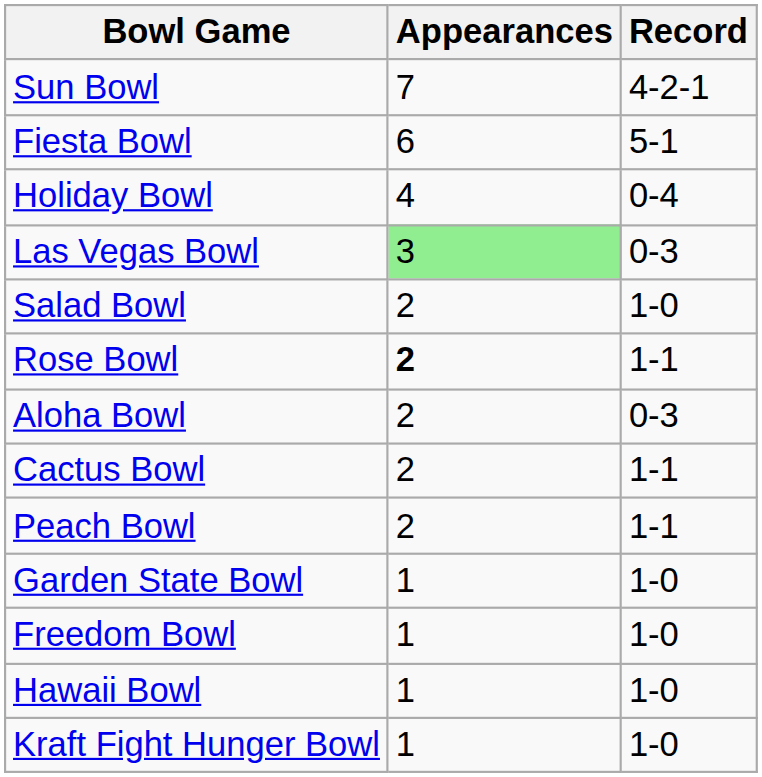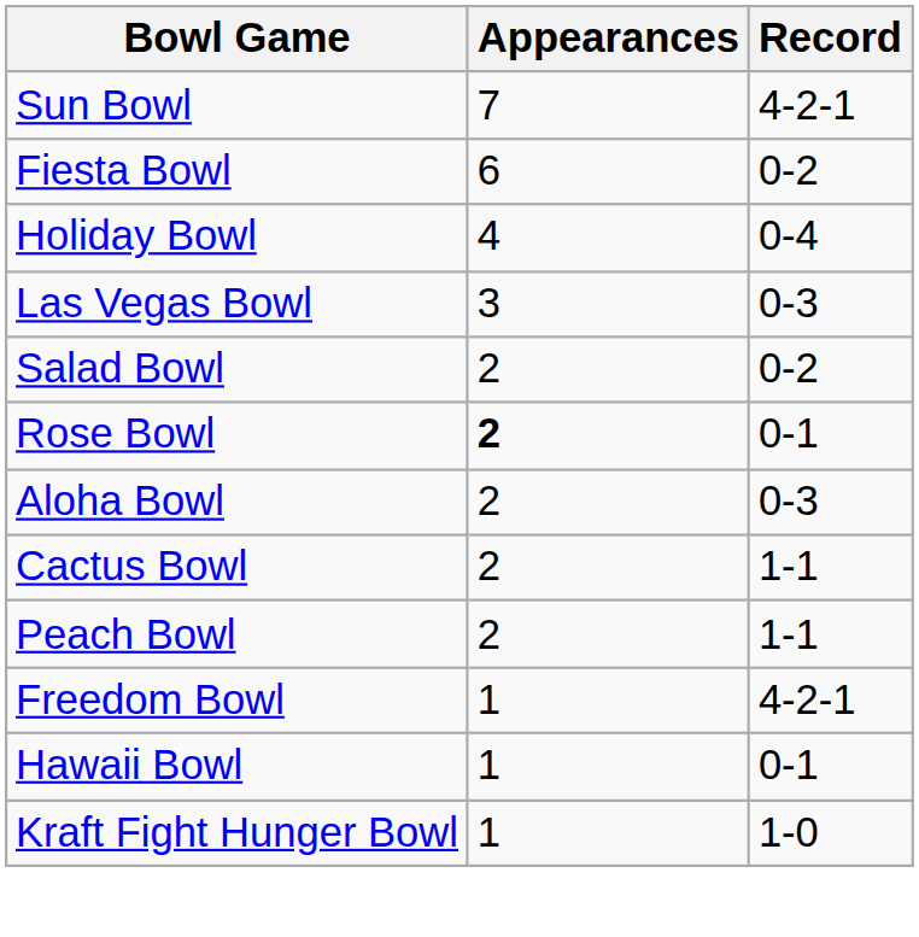Fiesta Bowl | Record: 5-1 -> 0-2
Las Vegas Bowl | Appearances: lightgreen background -> no background
Salad Bowl | Record: 1-0 -> 0-2
Rose Bowl | Record: 1-1 -> 0-1
- row: Garden State Bowl | 1 | 1-0
Freedom Bowl | Record: 1-0 -> 4-2-1
Hawaii Bowl | Record: 1-0 -> 0-1
